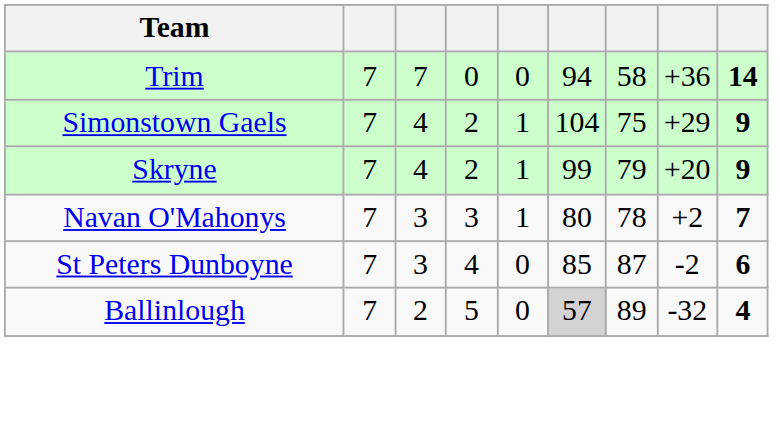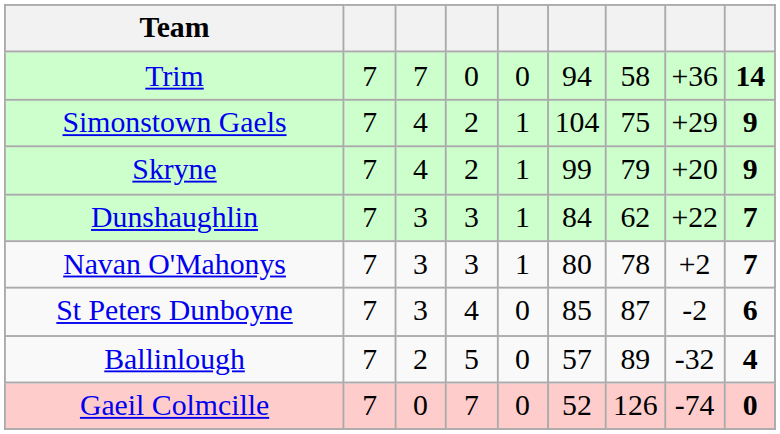+ row: Dunshaughlin | 7 | 3 | 3 | 1 | 84 | 62 | +22 | 7
Ballinlough | column 6: lightgrey background -> no background
+ row: Gaeil Colmcille | 7 | 0 | 7 | 0 | 52 | 126 | -74 | 0
